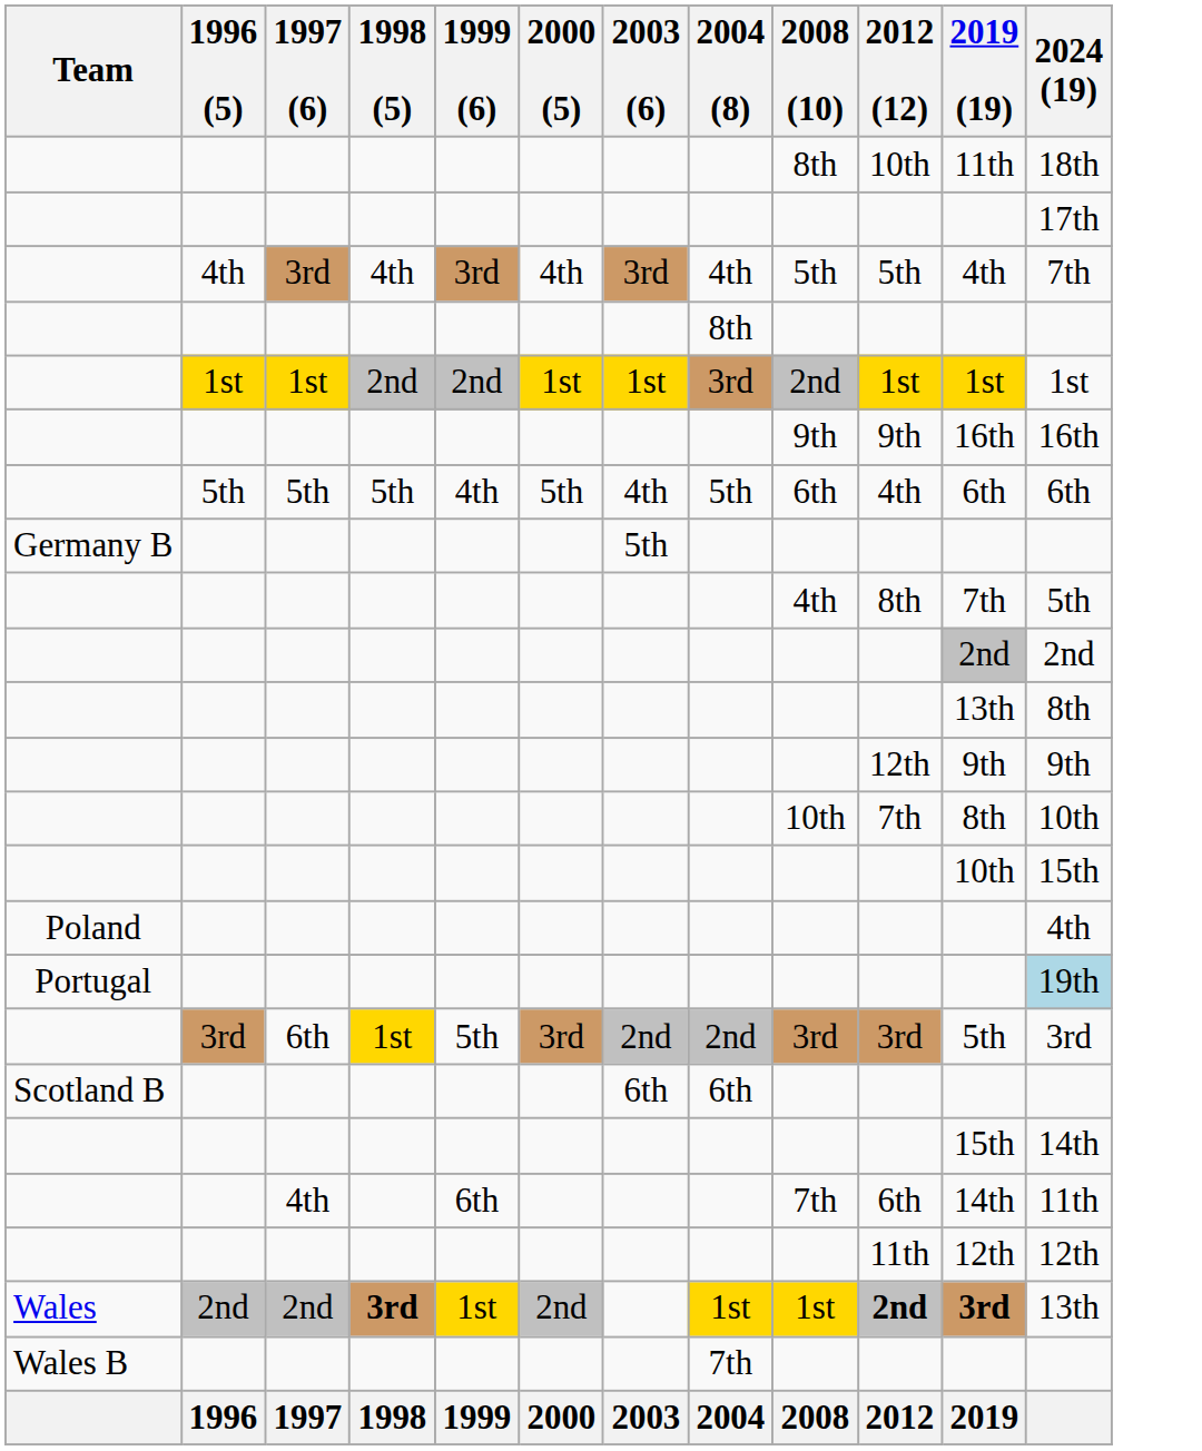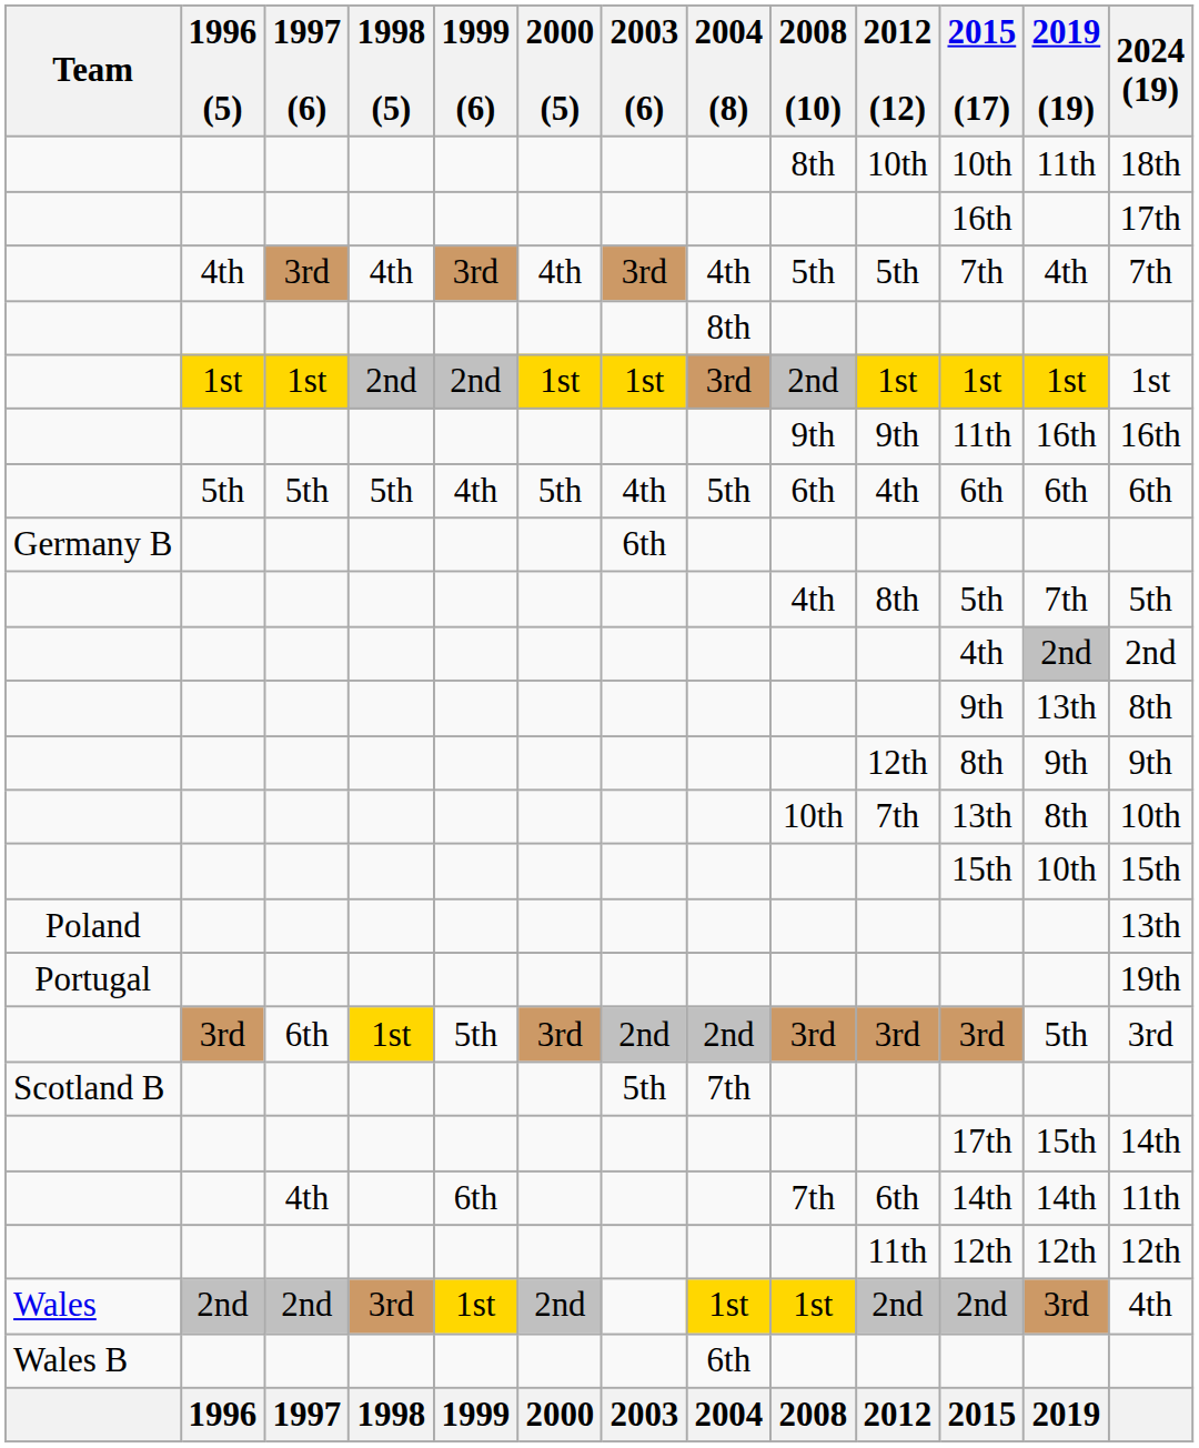+ column: 2015 (17) | 10th | 16th | 7th | 1st | 11th | 6th | 5th | 4th | 9th | 8th | 13th | 15th | 3rd | 17th | 14th | 12th | 2nd | 2015
Germany B | 2003 (6): 5th -> 6th
Poland | 2024 (19): 4th -> 13th
Portugal | 2024 (19): lightblue background -> no background
Scotland B | 2003 (6): 6th -> 5th
Scotland B | 2004 (8): 6th -> 7th
Wales | 1998 (5): bold -> normal
Wales | 2012 (12): bold -> normal
Wales | 2019 (19): bold -> normal
Wales | 2024 (19): 13th -> 4th
Wales B | 2004 (8): 7th -> 6th
